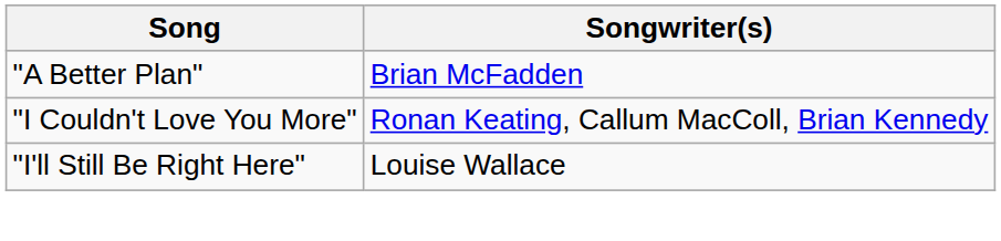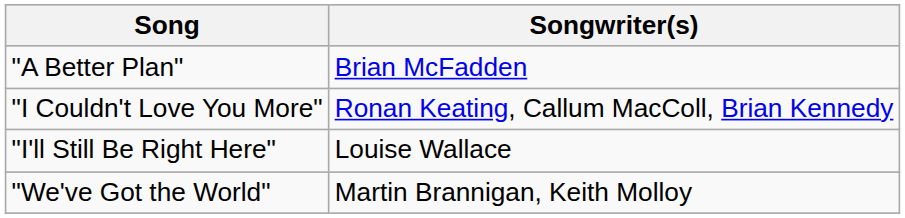+ row: "We've Got the World" | Martin Brannigan, Keith Molloy
